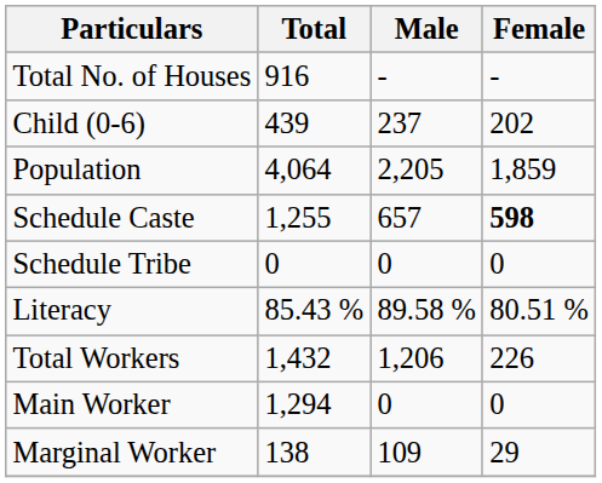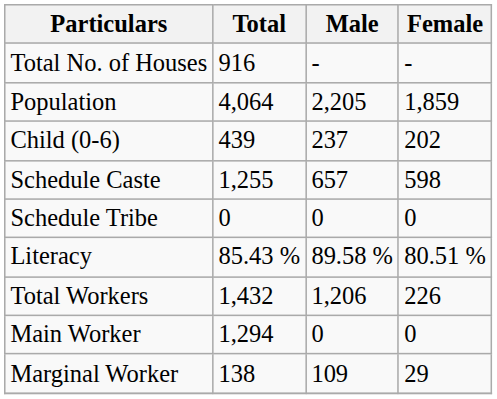rows swapped: Population <-> Child (0-6)
Schedule Caste | Female: bold -> normal
